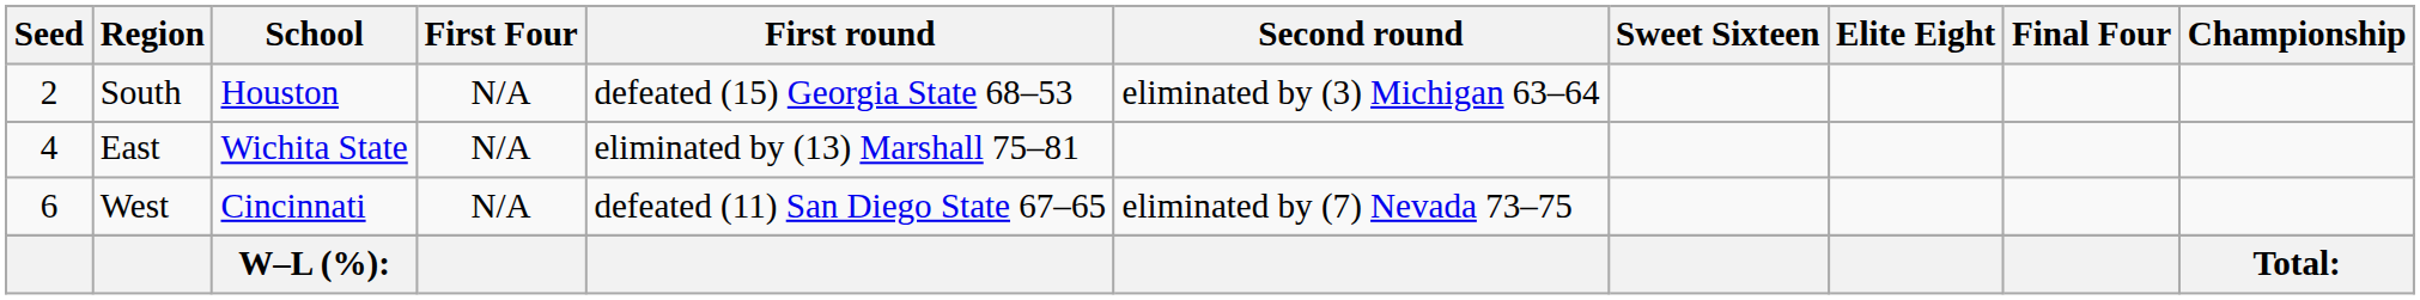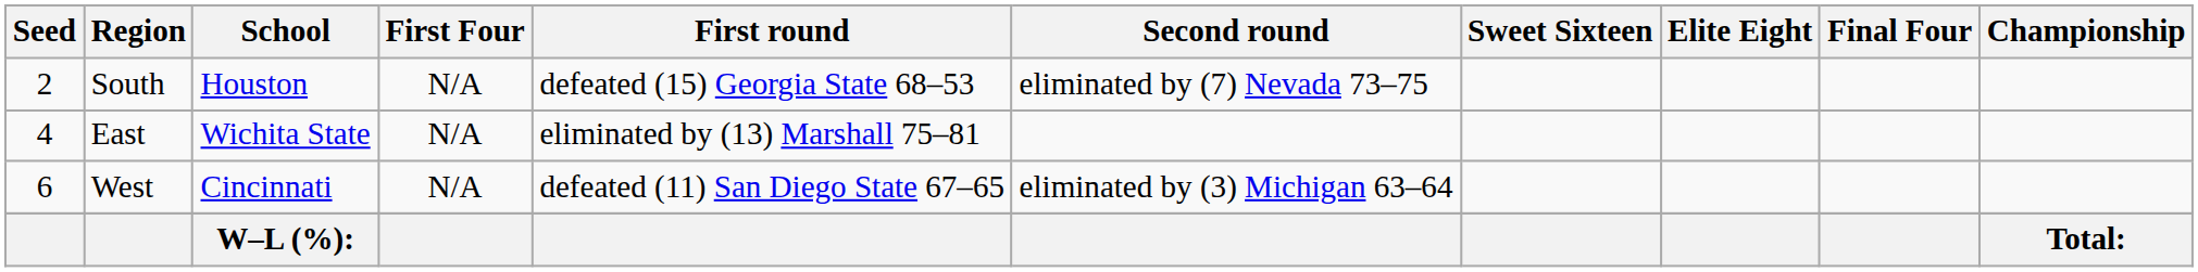South | Second round: eliminated by (3) Michigan 63–64 -> eliminated by (7) Nevada 73–75
West | Second round: eliminated by (7) Nevada 73–75 -> eliminated by (3) Michigan 63–64
